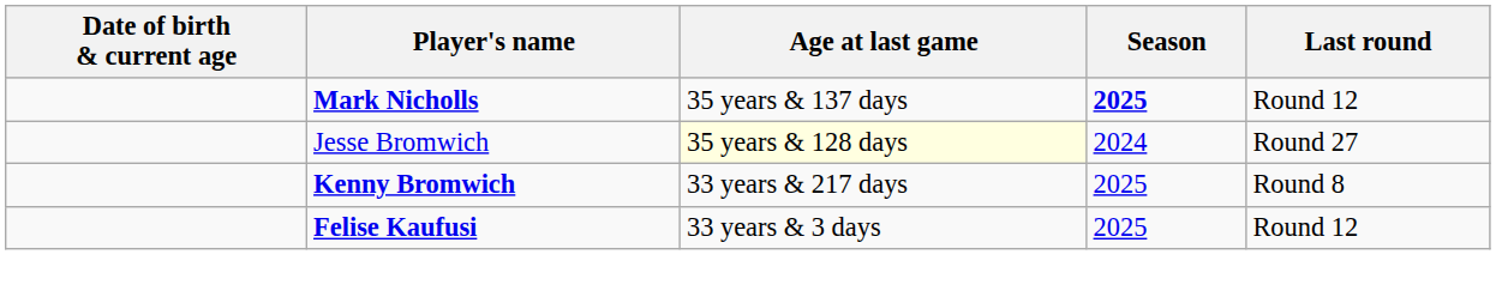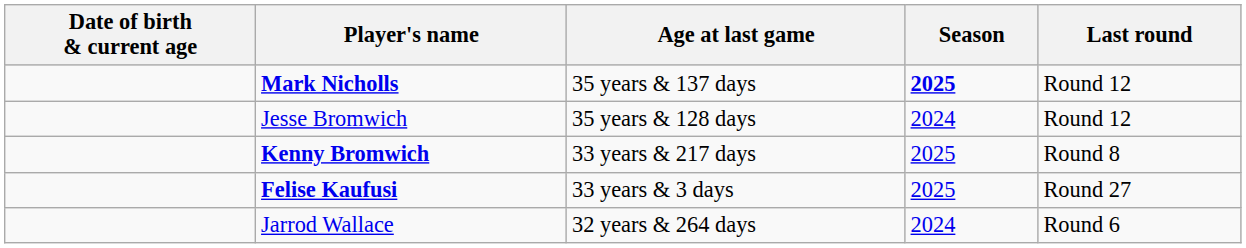Jesse Bromwich | Age at last game: lightyellow background -> no background
Jesse Bromwich | Last round: Round 27 -> Round 12
Felise Kaufusi | Last round: Round 12 -> Round 27
+ row: Jarrod Wallace | 32 years & 264 days | 2024 | Round 6
